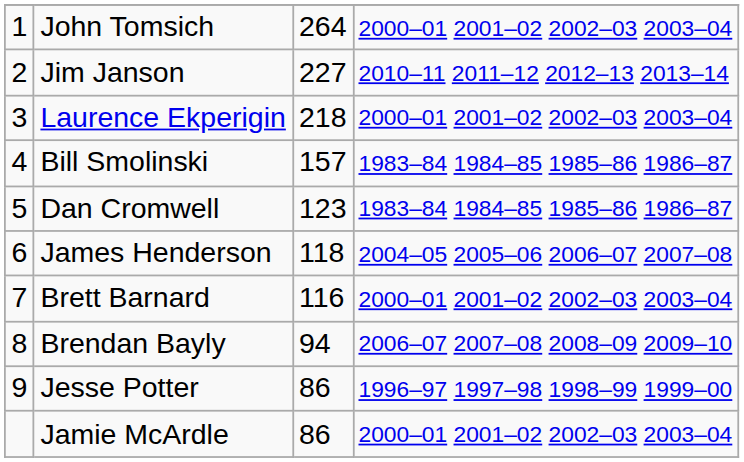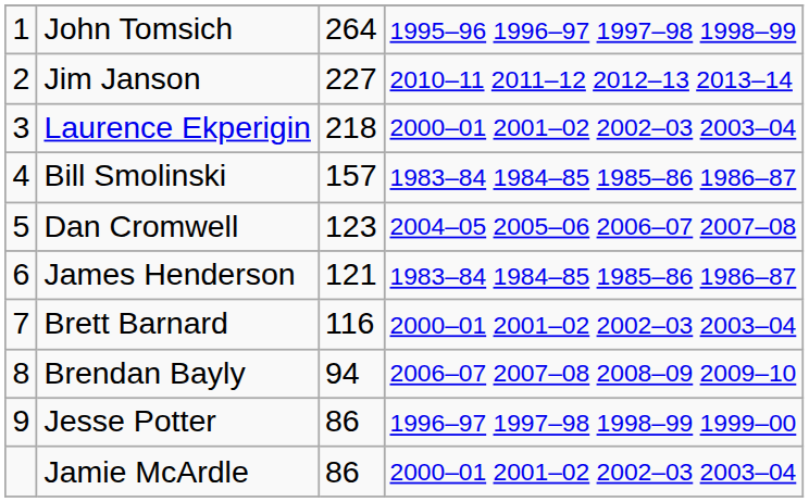John Tomsich | column 4: 2000–01 2001–02 2002–03 2003–04 -> 1995–96 1996–97 1997–98 1998–99
Dan Cromwell | column 4: 1983–84 1984–85 1985–86 1986–87 -> 2004–05 2005–06 2006–07 2007–08
James Henderson | column 3: 118 -> 121
James Henderson | column 4: 2004–05 2005–06 2006–07 2007–08 -> 1983–84 1984–85 1985–86 1986–87
